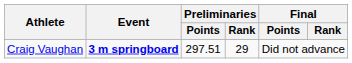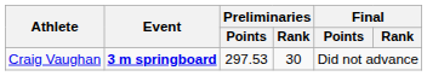Craig Vaughan | Preliminaries / Points: 297.51 -> 297.53
Craig Vaughan | Preliminaries / Rank: 29 -> 30
